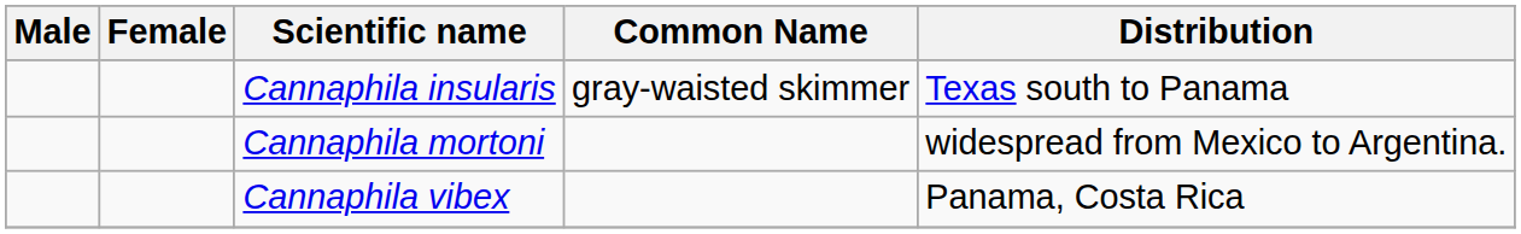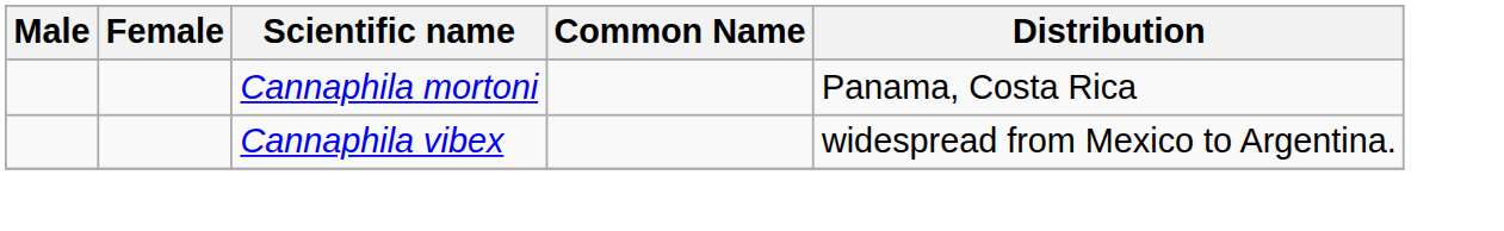- row: Cannaphila insularis | gray-waisted skimmer | Texas south to Panama
Cannaphila mortoni | Distribution: widespread from Mexico to Argentina. -> Panama, Costa Rica
Cannaphila vibex | Distribution: Panama, Costa Rica -> widespread from Mexico to Argentina.
